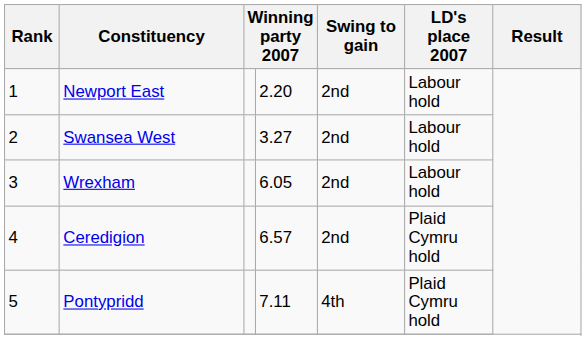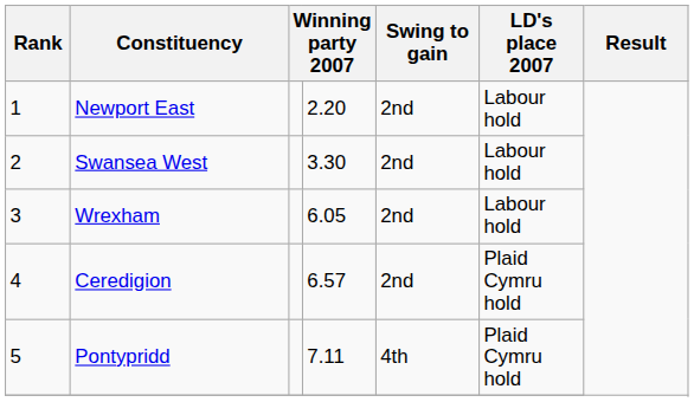Swansea West | column 4: 3.27 -> 3.30
